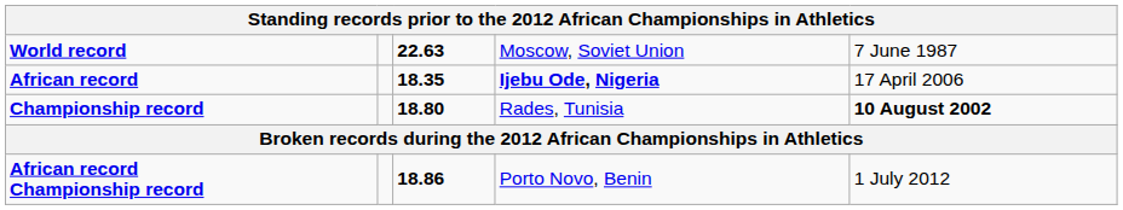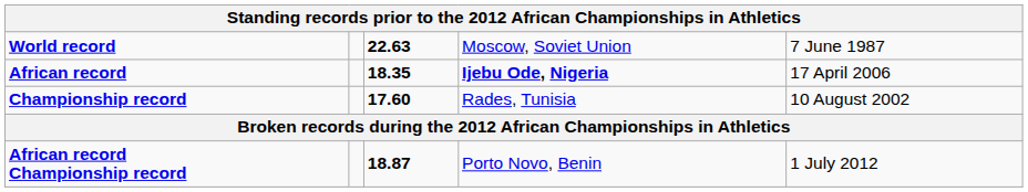Championship record | column 3: 18.80 -> 17.60
Championship record | column 5: bold -> normal
African record Championship record | column 3: 18.86 -> 18.87
